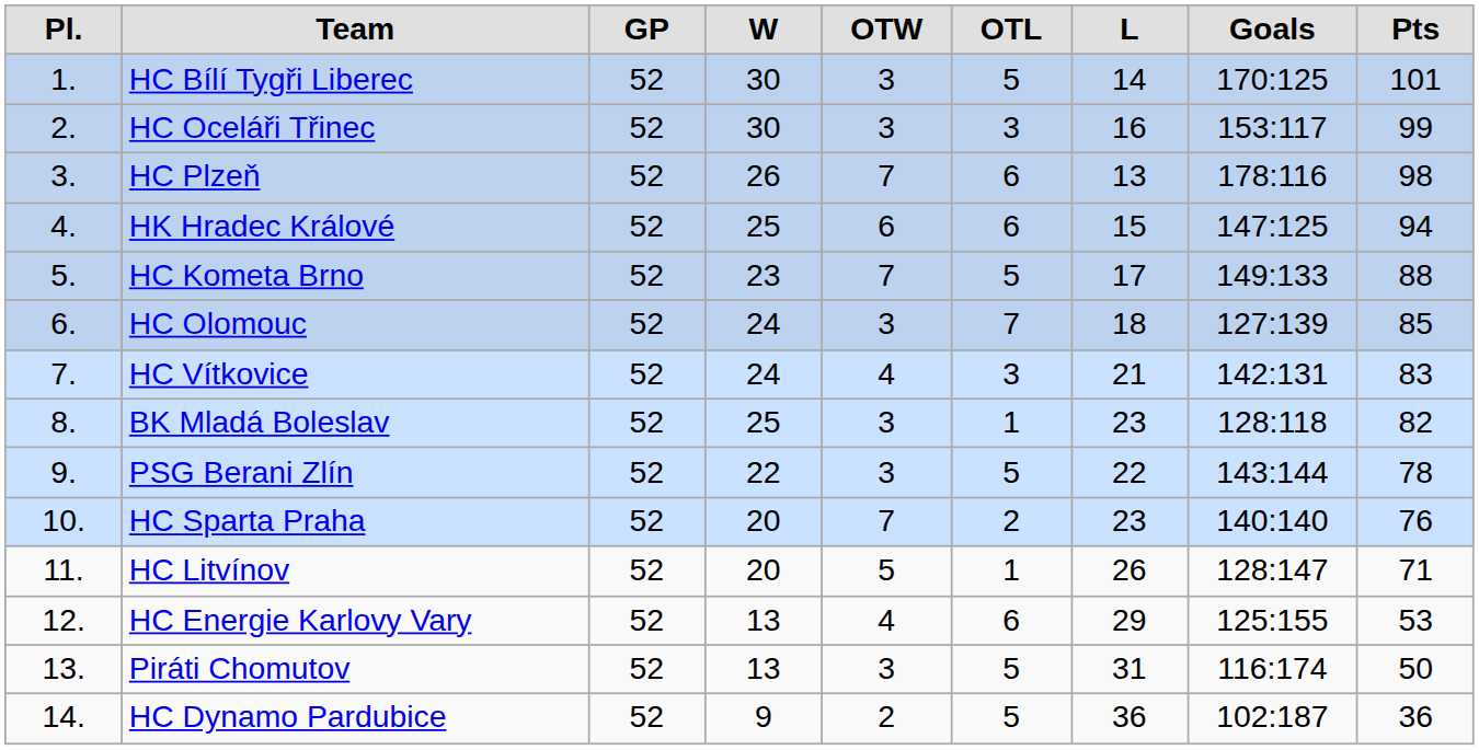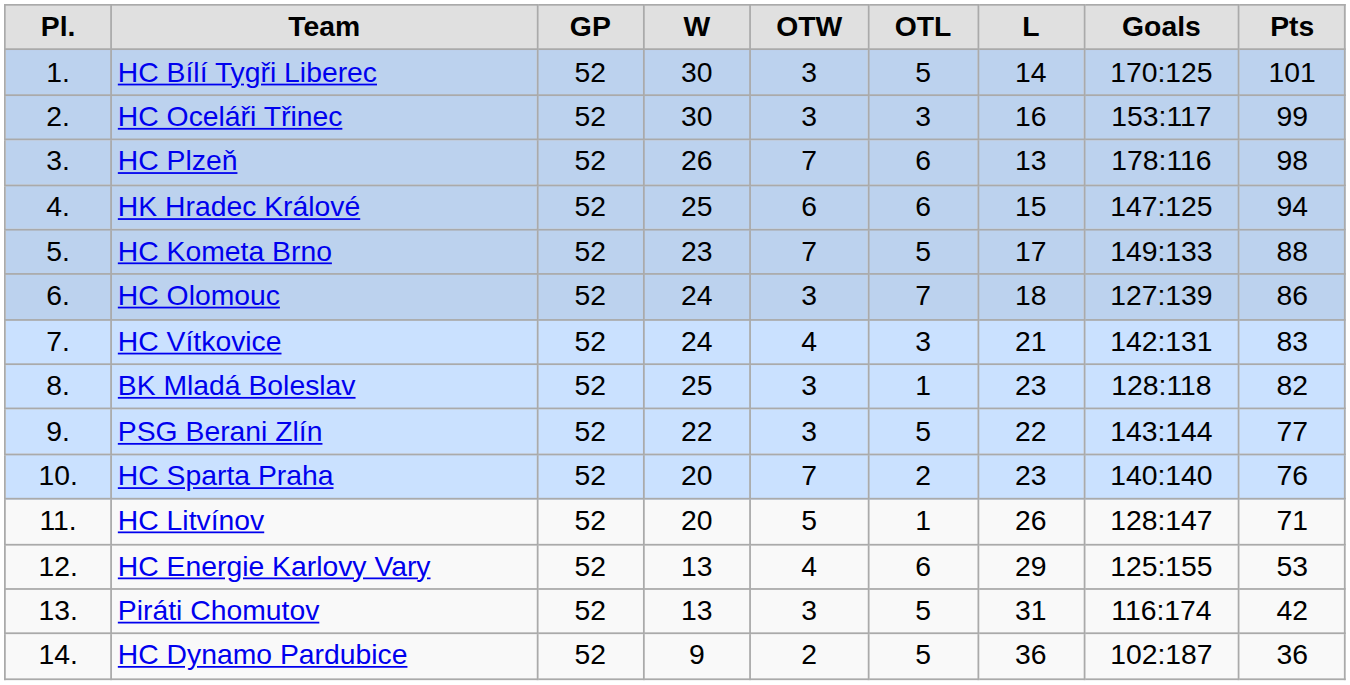HC Olomouc | column 9: 85 -> 86
PSG Berani Zlín | column 9: 78 -> 77
Piráti Chomutov | column 9: 50 -> 42
